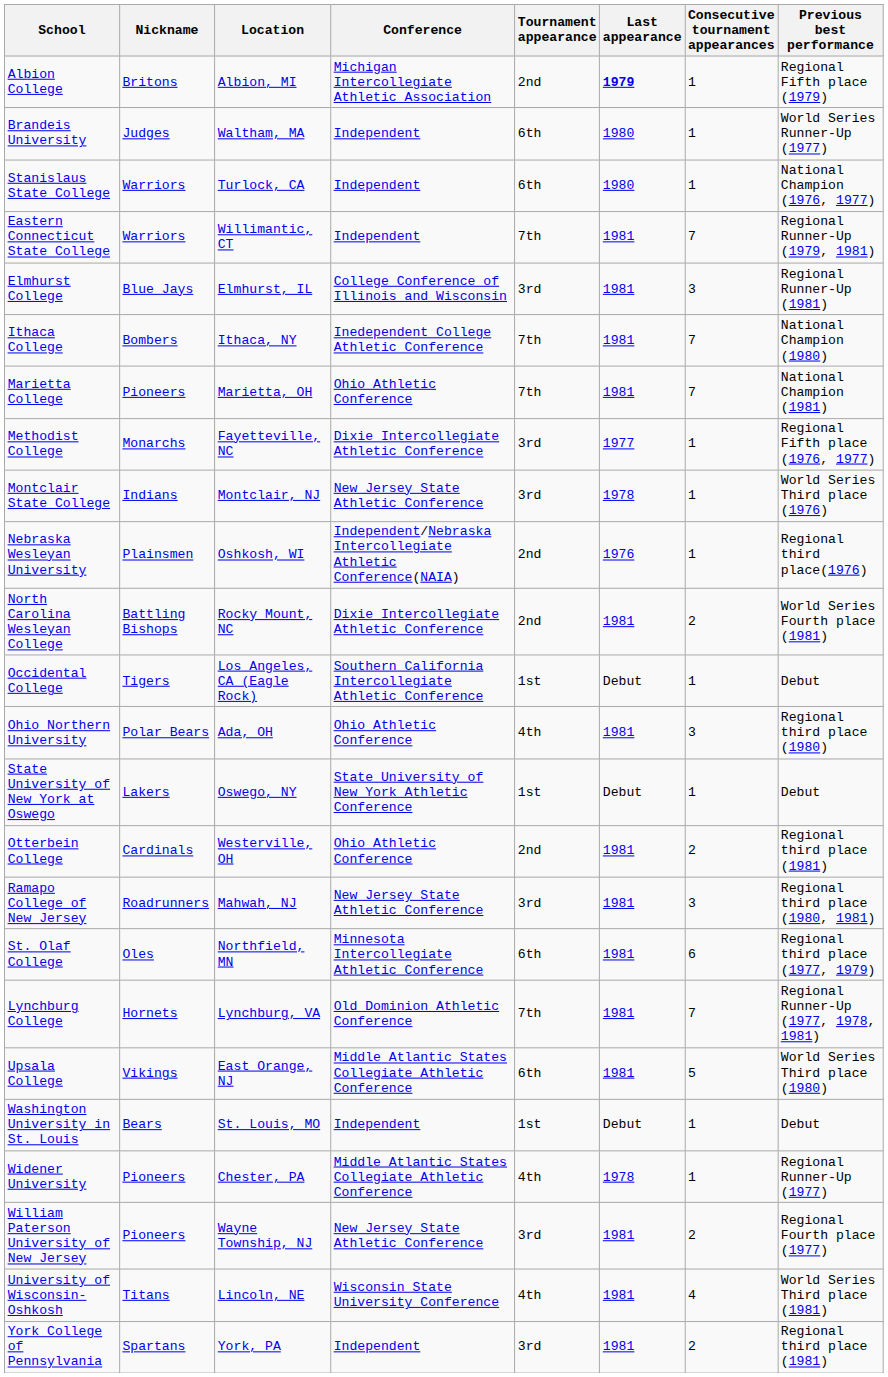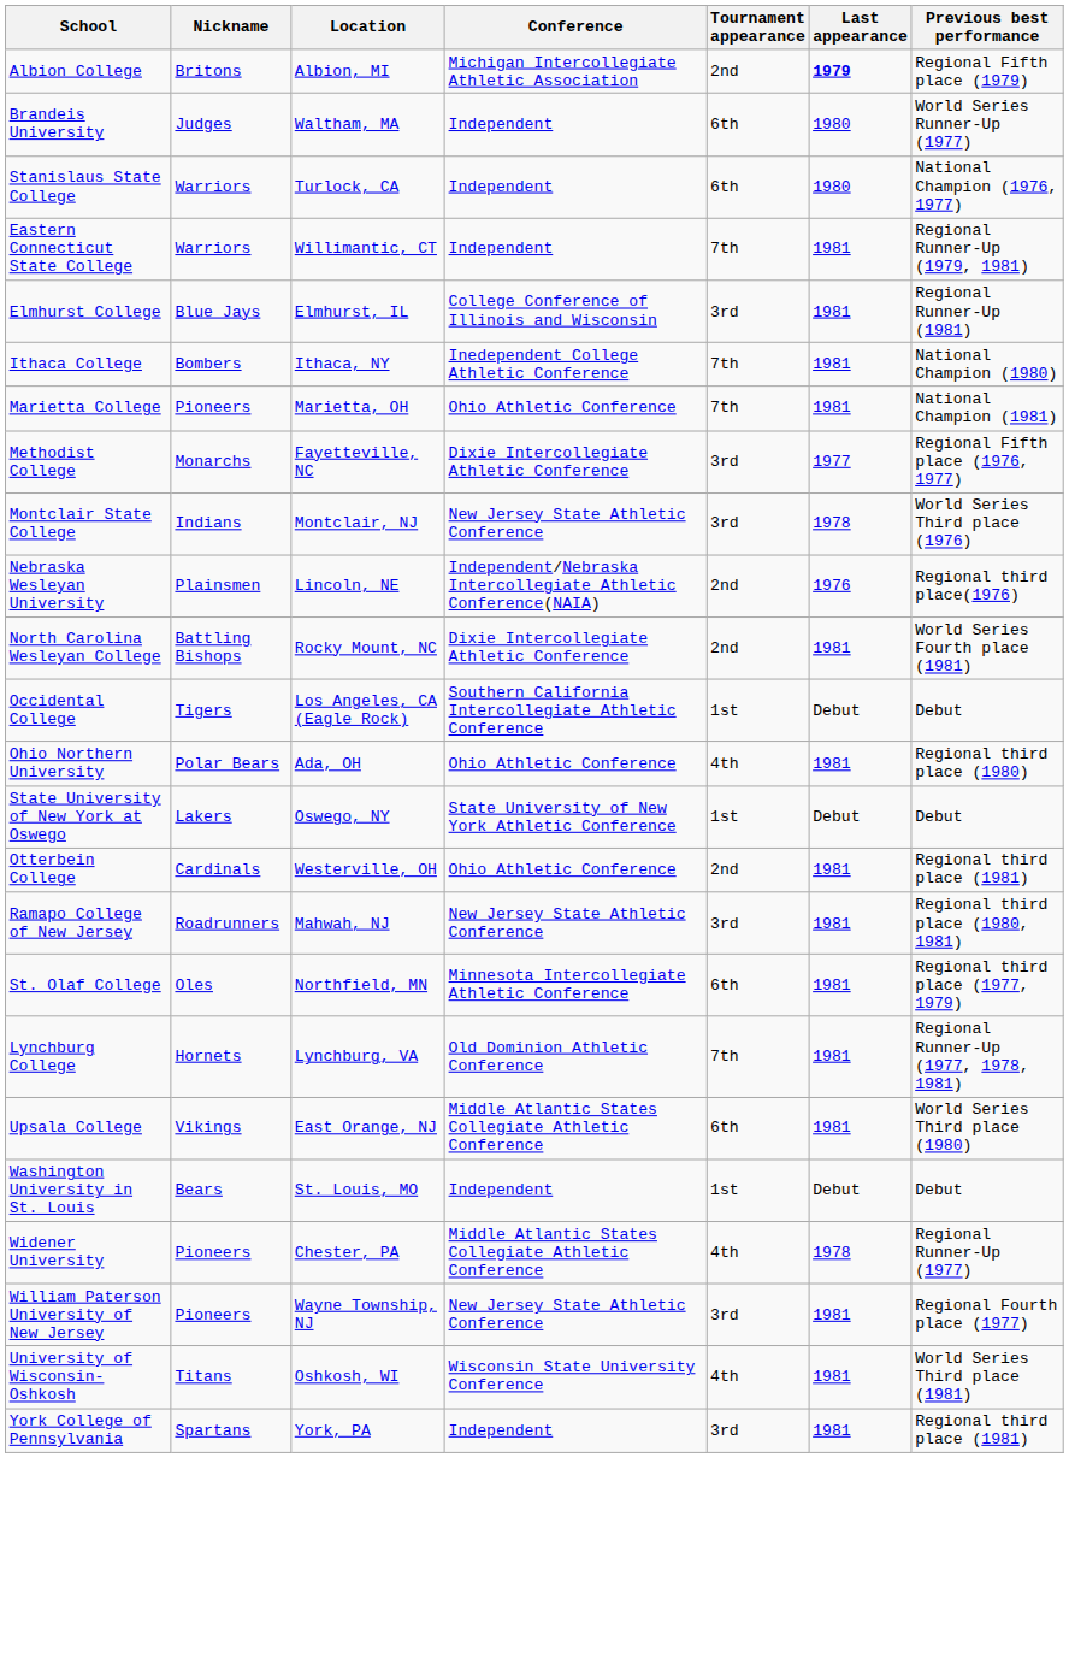- column: Consecutive tournament appearances | 1 | 1 | 1 | 7 | 3 | 7 | 7 | 1 | 1 | 1 | 2 | 1 | 3 | 1 | 2 | 3 | 6 | 7 | 5 | 1 | 1 | 2 | 4 | 2
Nebraska Wesleyan University | Location: Oshkosh, WI -> Lincoln, NE
University of Wisconsin-Oshkosh | Location: Lincoln, NE -> Oshkosh, WI
